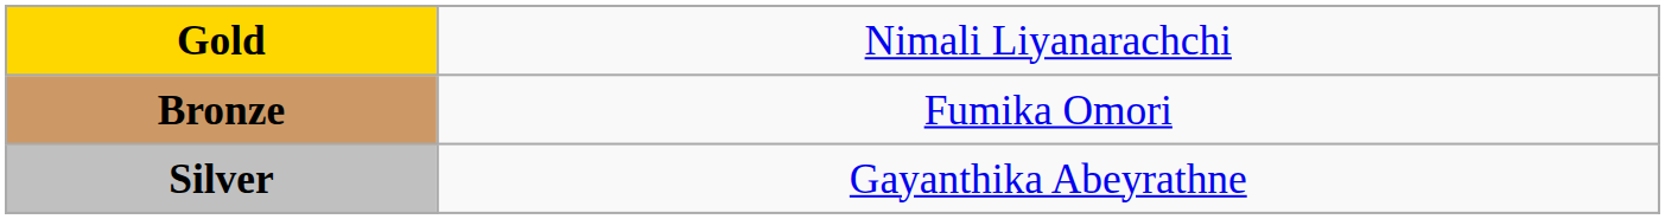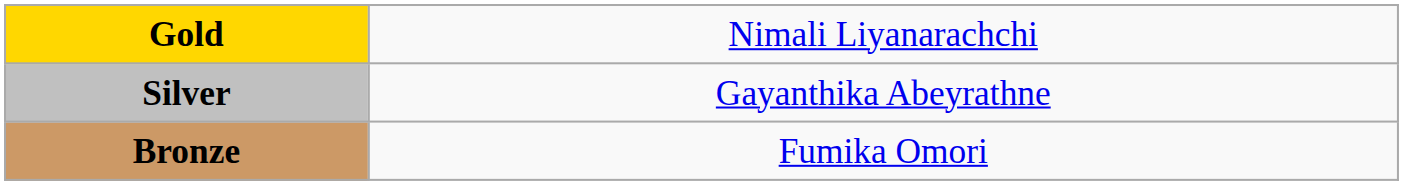rows swapped: Silver <-> Bronze
